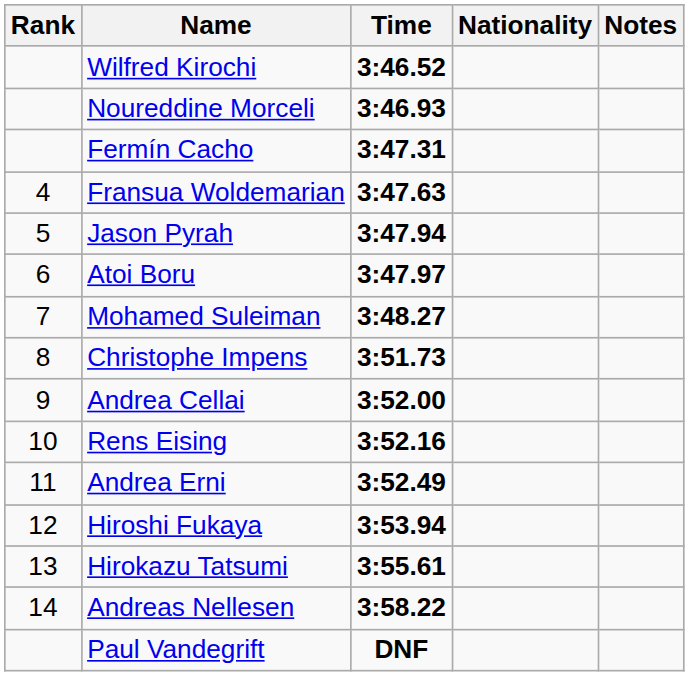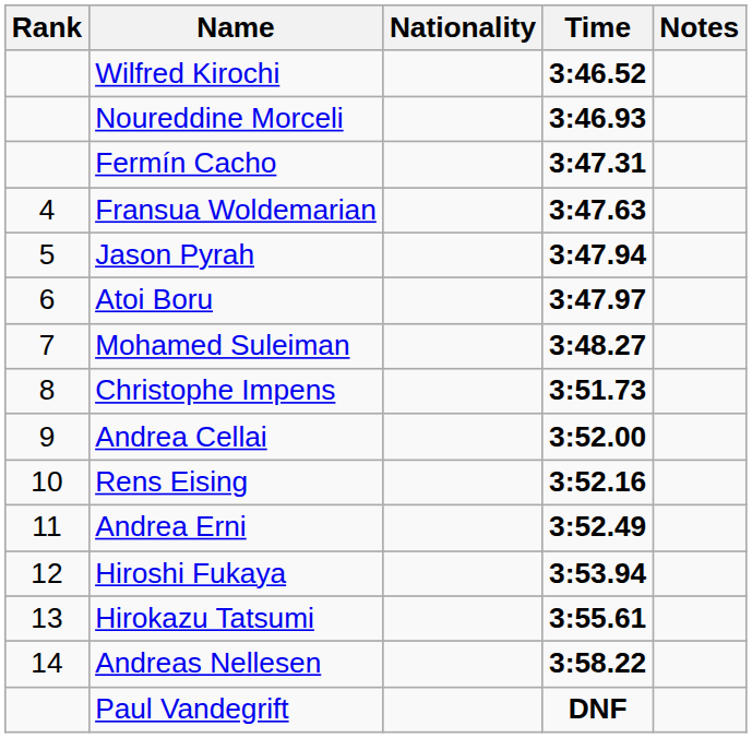columns swapped: Nationality <-> Time
